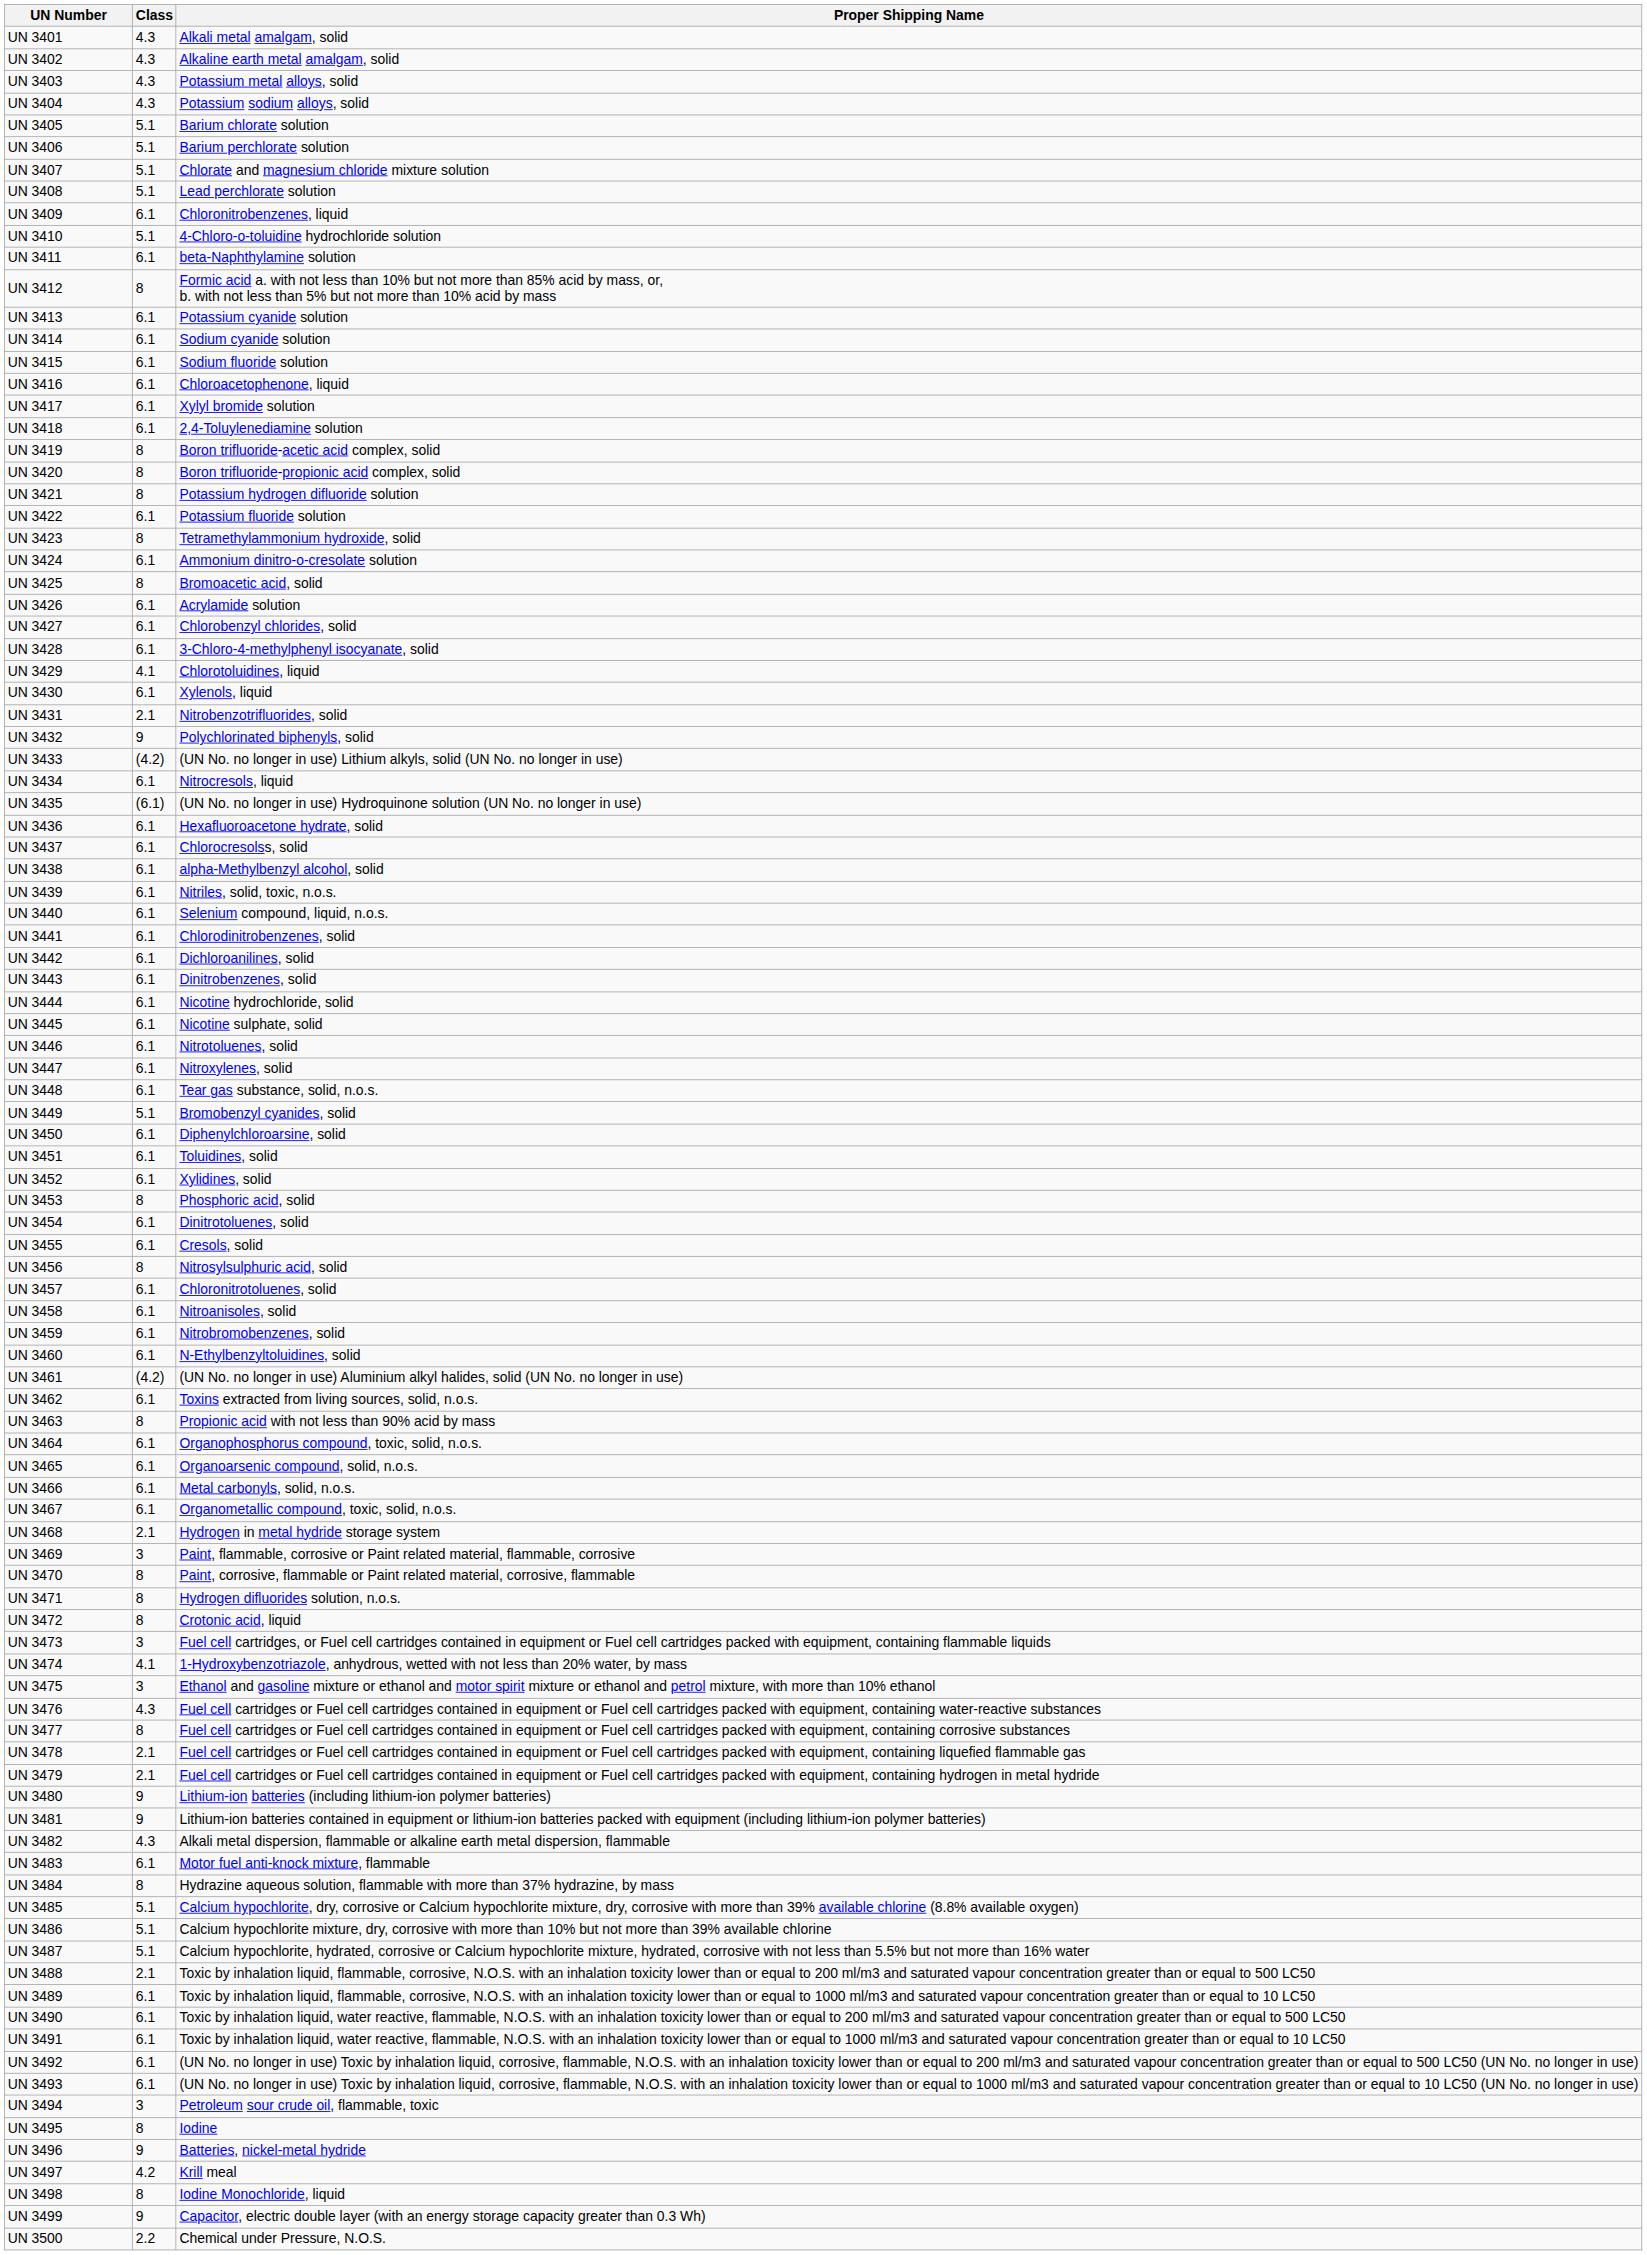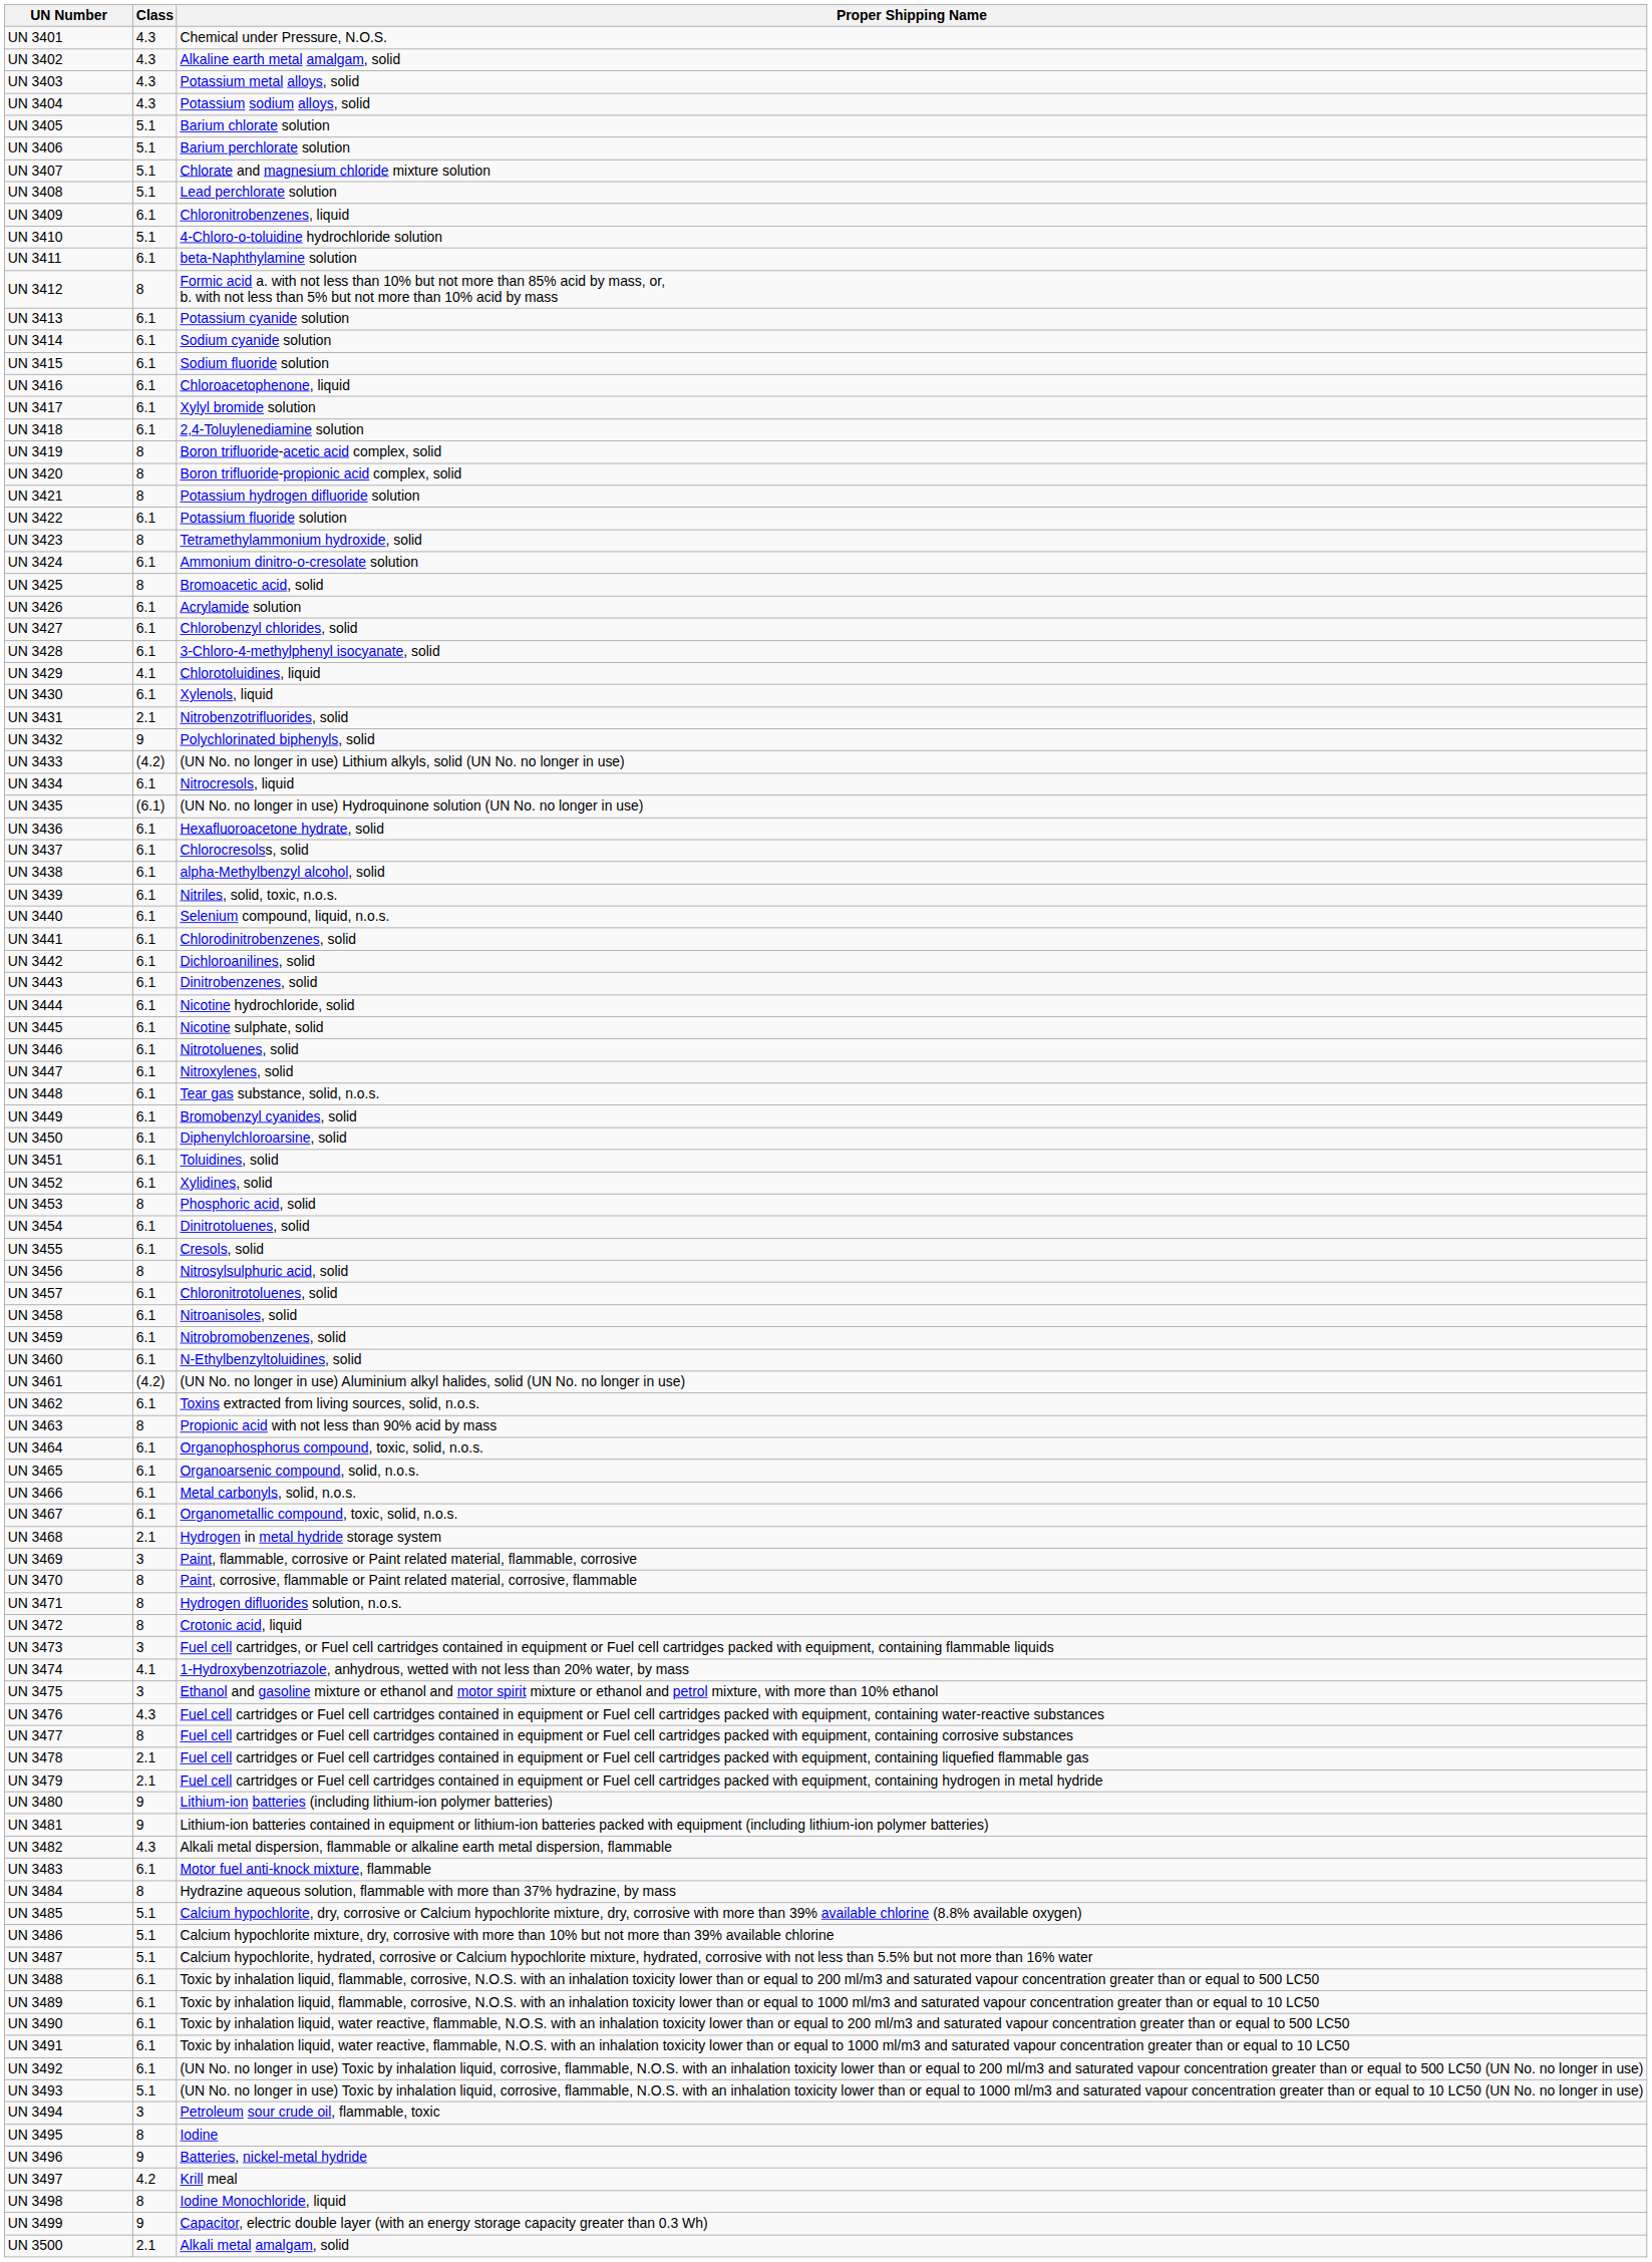UN 3401 | Proper Shipping Name: Alkali metal amalgam, solid -> Chemical under Pressure, N.O.S.
UN 3449 | Class: 5.1 -> 6.1
UN 3488 | Class: 2.1 -> 6.1
UN 3493 | Class: 6.1 -> 5.1
UN 3500 | Class: 2.2 -> 2.1
UN 3500 | Proper Shipping Name: Chemical under Pressure, N.O.S. -> Alkali metal amalgam, solid
